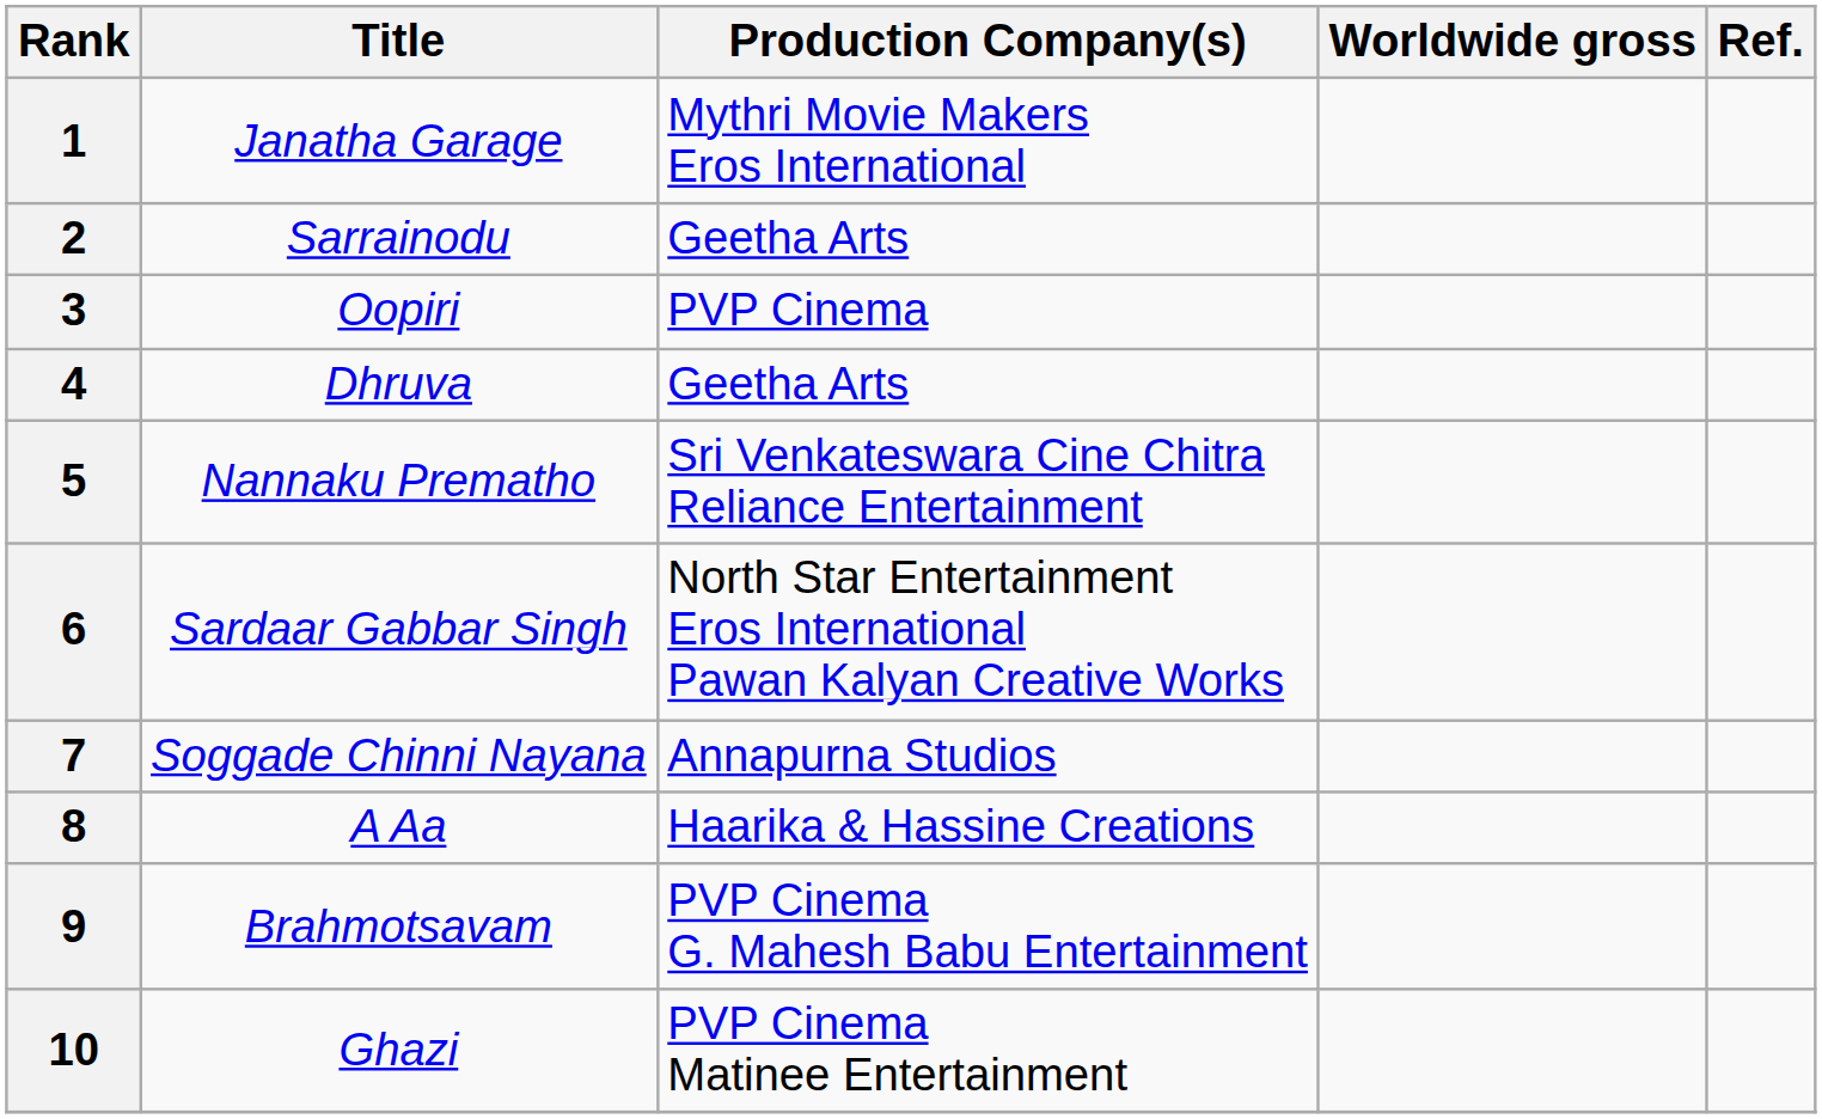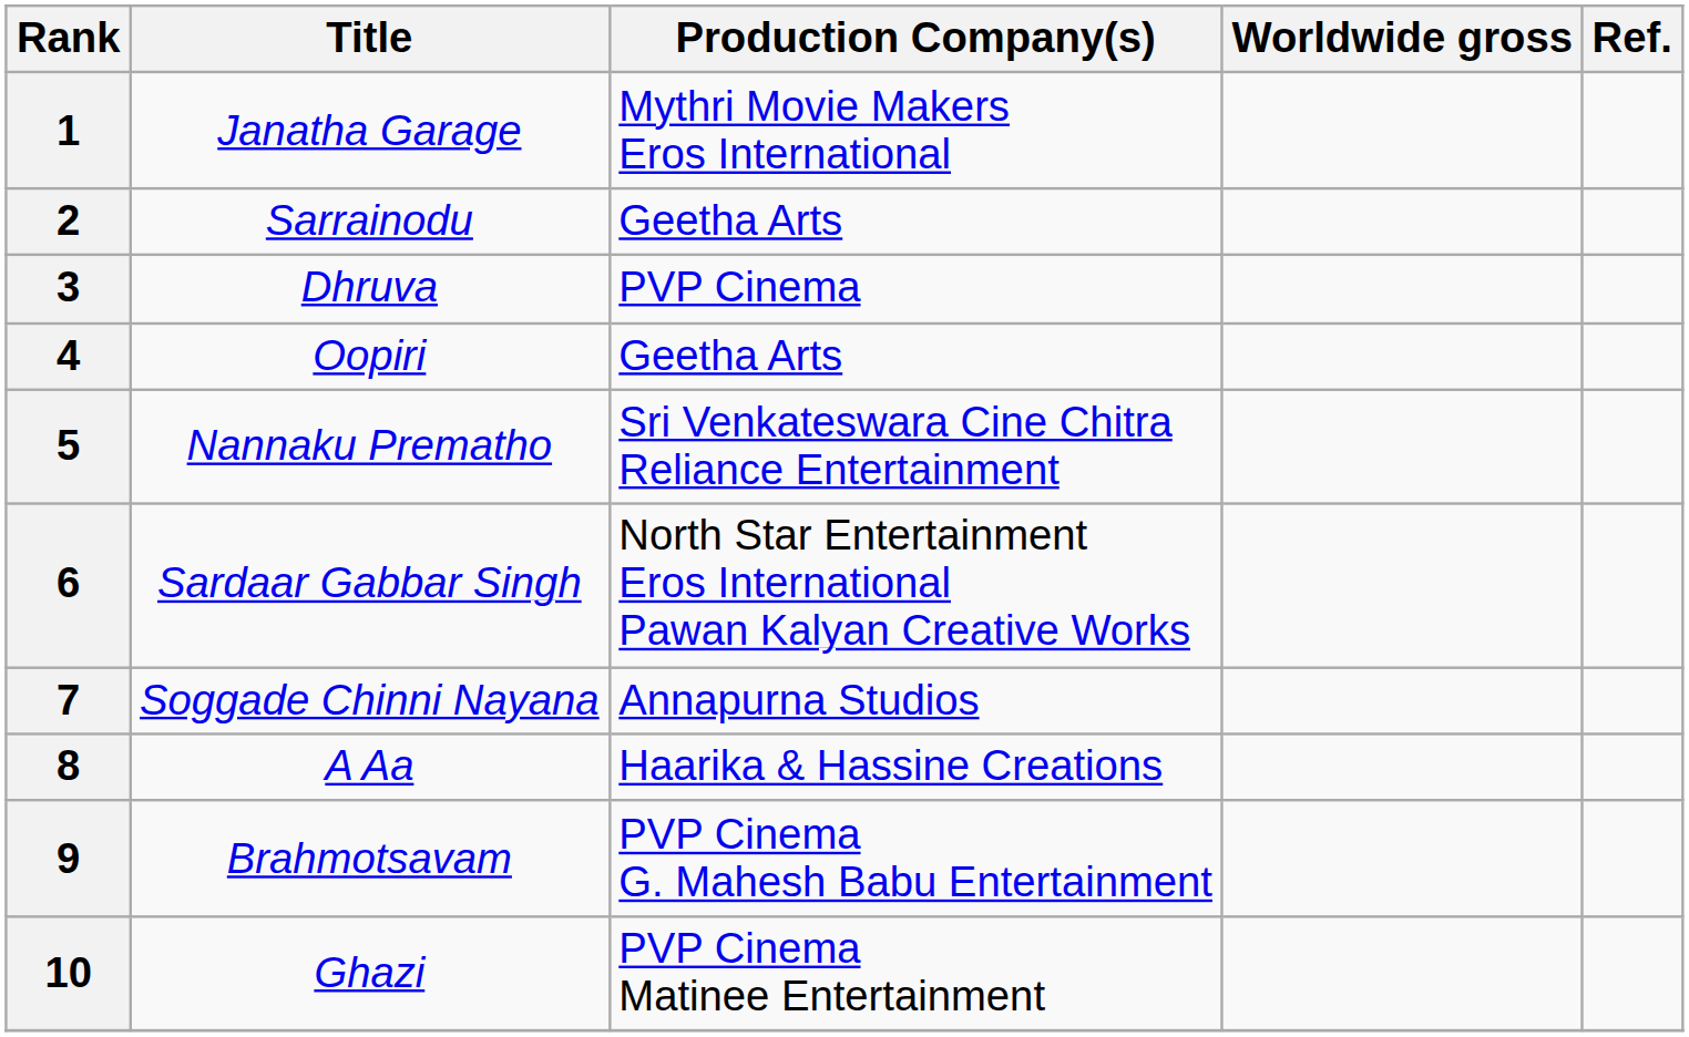3 | Title: Oopiri -> Dhruva
4 | Title: Dhruva -> Oopiri
